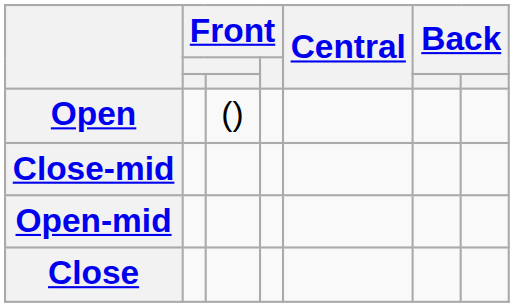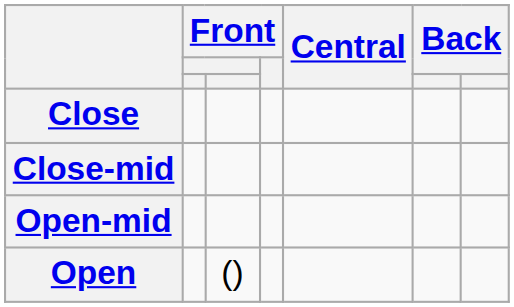rows swapped: Close <-> Open
